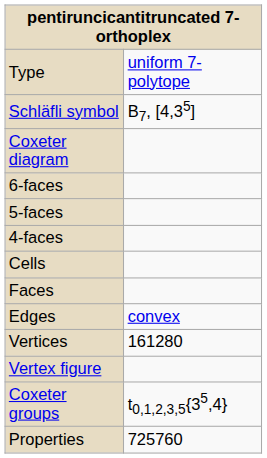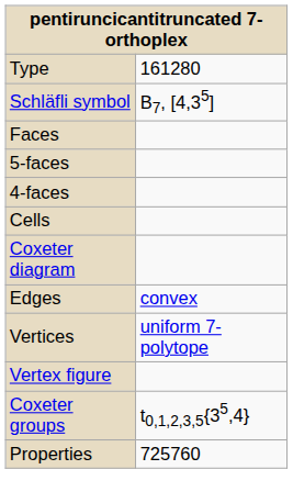Type | column 2: uniform 7-polytope -> 161280
rows swapped: Coxeter diagram <-> Faces
- row: 6-faces
Vertices | column 2: 161280 -> uniform 7-polytope
